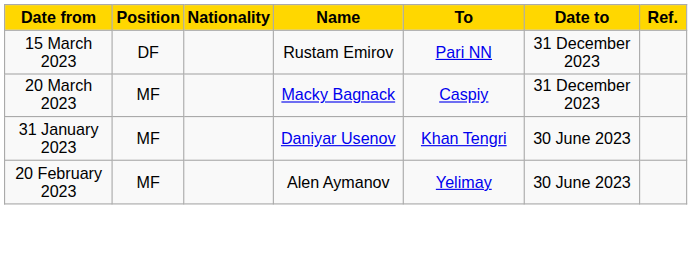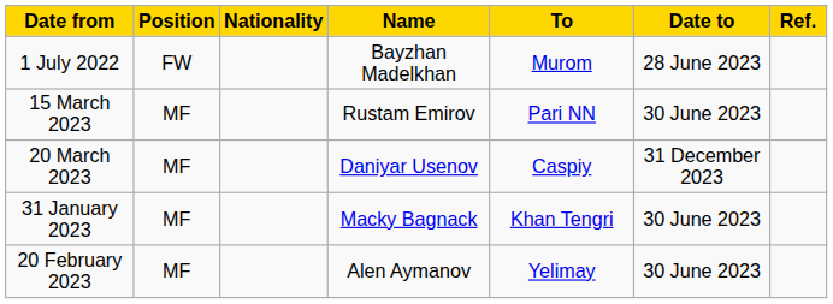+ row: 1 July 2022 | FW | Bayzhan Madelkhan | Murom | 28 June 2023
15 March 2023 | Position: DF -> MF
15 March 2023 | Date to: 31 December 2023 -> 30 June 2023
20 March 2023 | Name: Macky Bagnack -> Daniyar Usenov
31 January 2023 | Name: Daniyar Usenov -> Macky Bagnack
